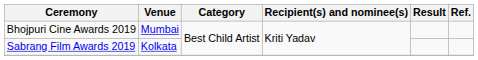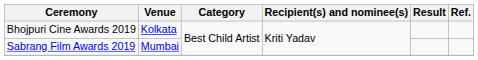Bhojpuri Cine Awards 2019 | Venue: Mumbai -> Kolkata
Sabrang Film Awards 2019 | Venue: Kolkata -> Mumbai
